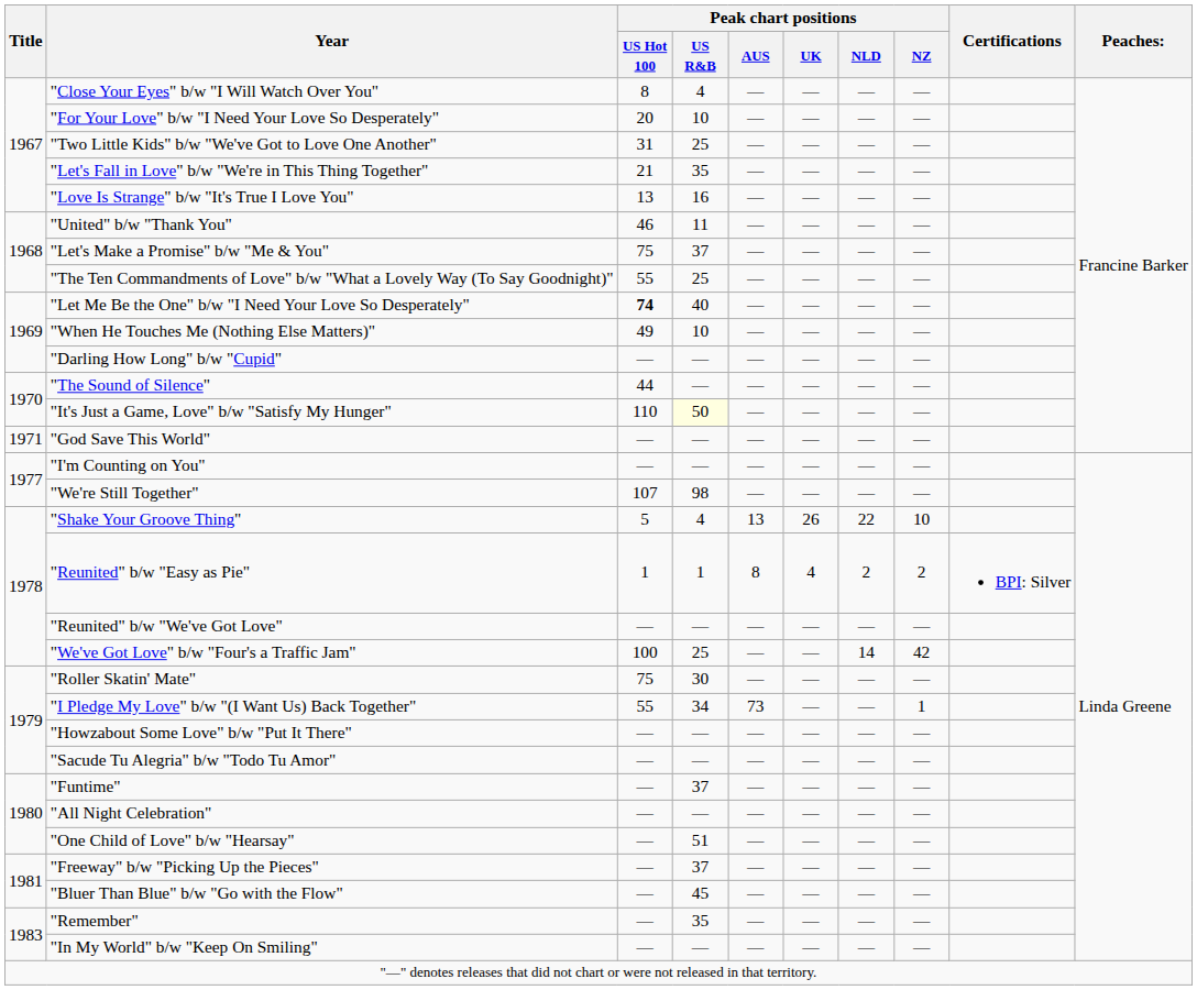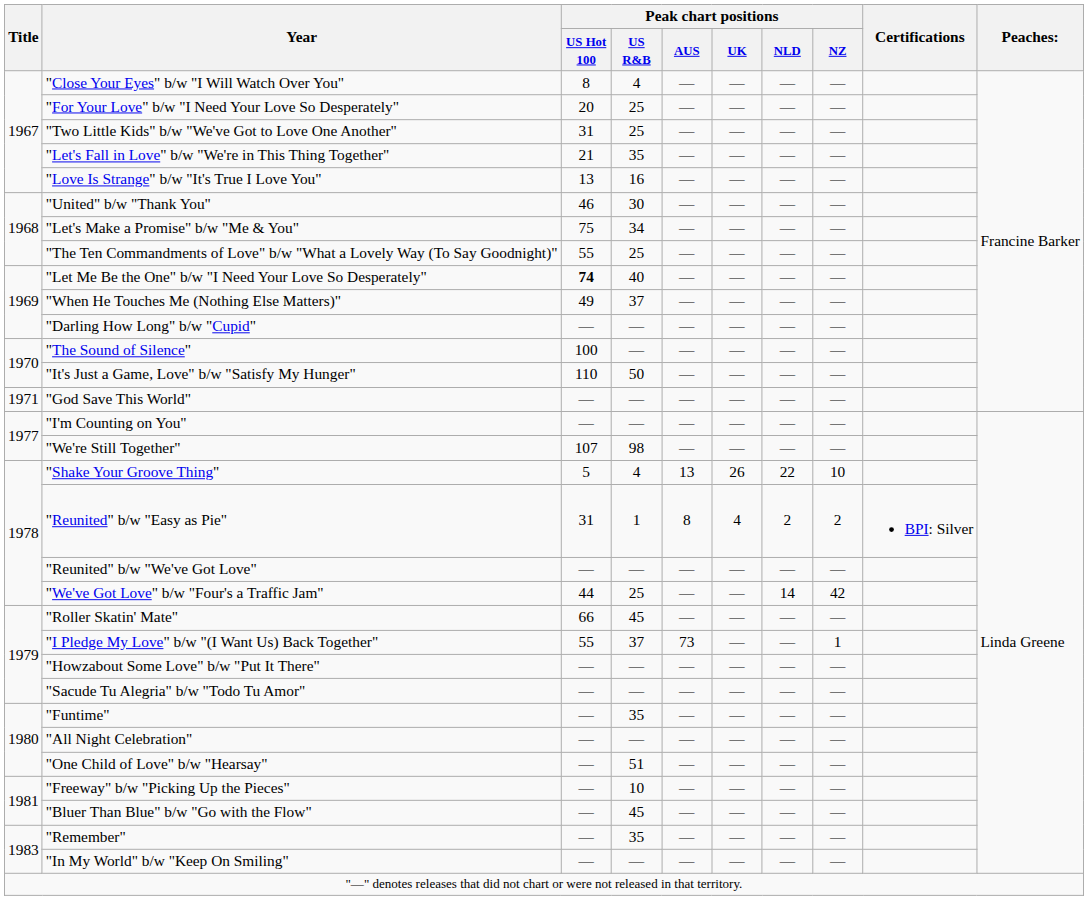"For Your Love" b/w "I Need Your Love So Desperately" | Peak chart positions / US R&B: 10 -> 25
"United" b/w "Thank You" | Peak chart positions / US R&B: 11 -> 30
"Let's Make a Promise" b/w "Me & You" | Peak chart positions / US R&B: 37 -> 34
"When He Touches Me (Nothing Else Matters)" | Peak chart positions / US R&B: 10 -> 37
"The Sound of Silence" | Peak chart positions / US Hot 100: 44 -> 100
"It's Just a Game, Love" b/w "Satisfy My Hunger" | Peak chart positions / US R&B: lightyellow background -> no background
"Reunited" b/w "Easy as Pie" | Peak chart positions / US Hot 100: 1 -> 31
"We've Got Love" b/w "Four's a Traffic Jam" | Peak chart positions / US Hot 100: 100 -> 44
"Roller Skatin' Mate" | Peak chart positions / US Hot 100: 75 -> 66
"Roller Skatin' Mate" | Peak chart positions / US R&B: 30 -> 45
"I Pledge My Love" b/w "(I Want Us) Back Together" | Peak chart positions / US R&B: 34 -> 37
"Funtime" | Peak chart positions / US R&B: 37 -> 35
"Freeway" b/w "Picking Up the Pieces" | Peak chart positions / US R&B: 37 -> 10
